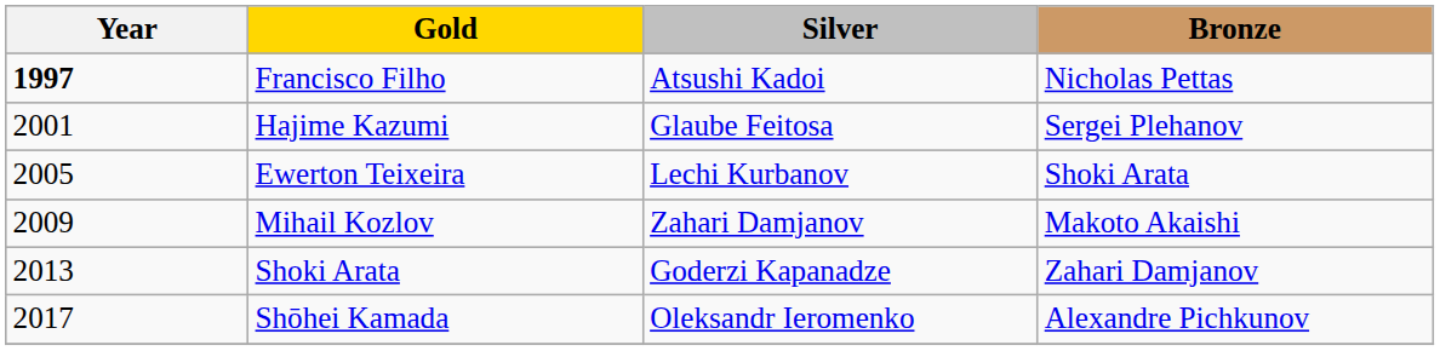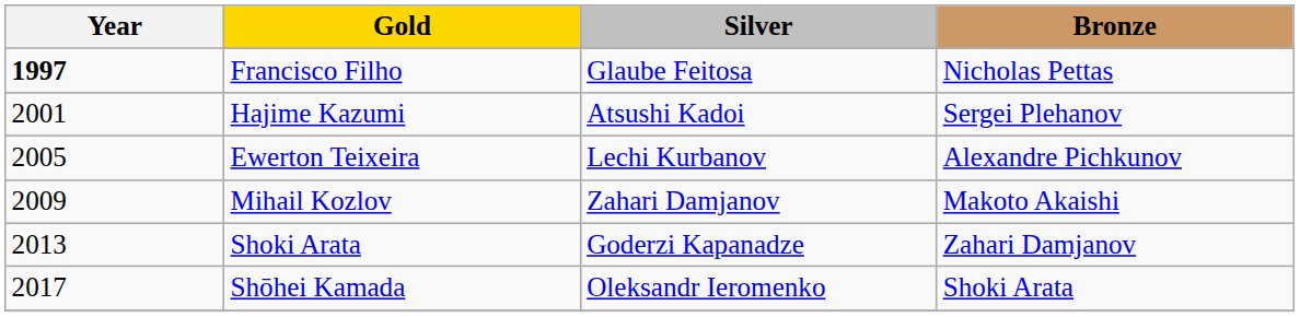Francisco Filho | Silver: Atsushi Kadoi -> Glaube Feitosa
Hajime Kazumi | Silver: Glaube Feitosa -> Atsushi Kadoi
Ewerton Teixeira | Bronze: Shoki Arata -> Alexandre Pichkunov
Shōhei Kamada | Bronze: Alexandre Pichkunov -> Shoki Arata
